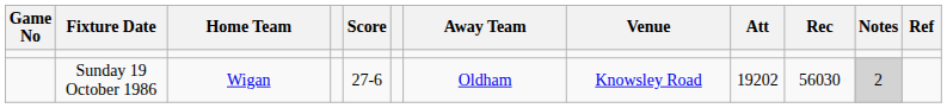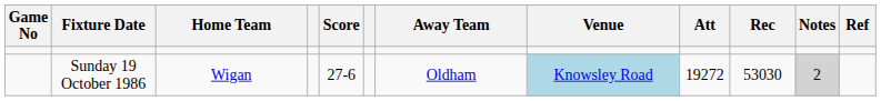Sunday 19 October 1986 | Venue: no background -> lightblue background
Sunday 19 October 1986 | Att: 19202 -> 19272
Sunday 19 October 1986 | Rec: 56030 -> 53030
